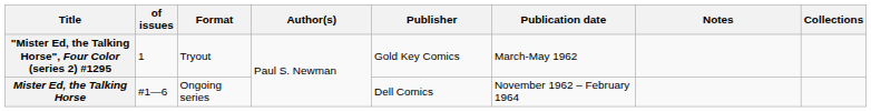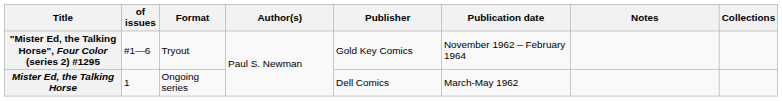"Mister Ed, the Talking Horse", Four Color (series 2) #1295 | of issues: 1 -> #1—6
"Mister Ed, the Talking Horse", Four Color (series 2) #1295 | Publication date: March-May 1962 -> November 1962 – February 1964
Mister Ed, the Talking Horse | of issues: #1—6 -> 1
Mister Ed, the Talking Horse | Publication date: November 1962 – February 1964 -> March-May 1962
